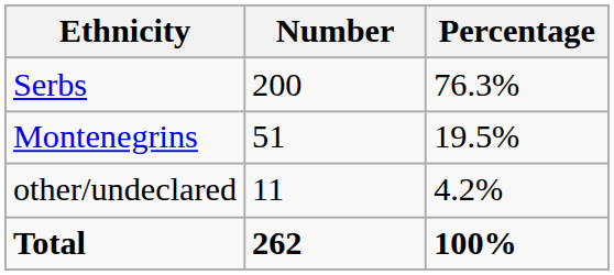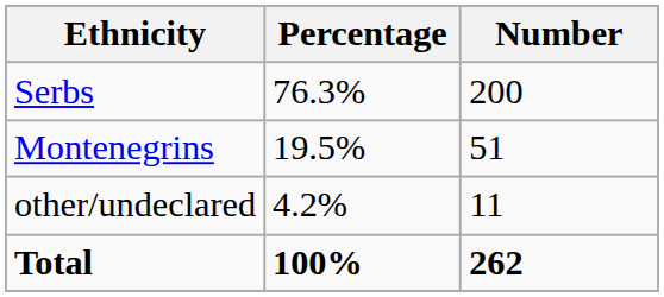columns swapped: Number <-> Percentage
